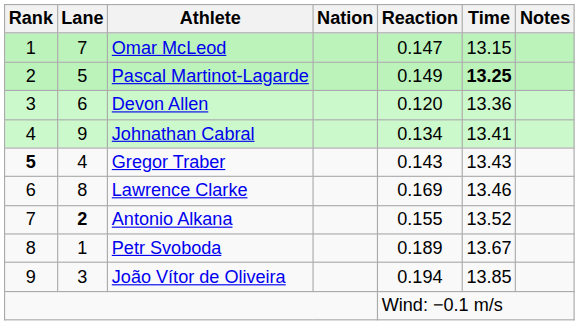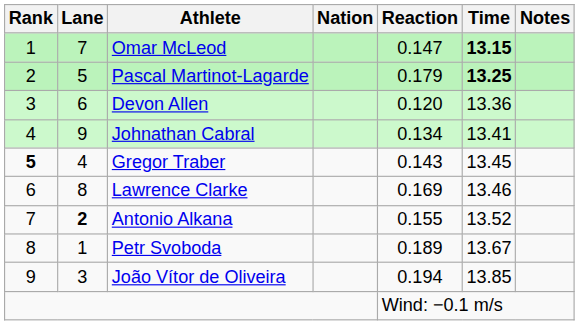Omar McLeod | Time: normal -> bold
Pascal Martinot-Lagarde | Reaction: 0.149 -> 0.179
Gregor Traber | Time: 13.43 -> 13.45
